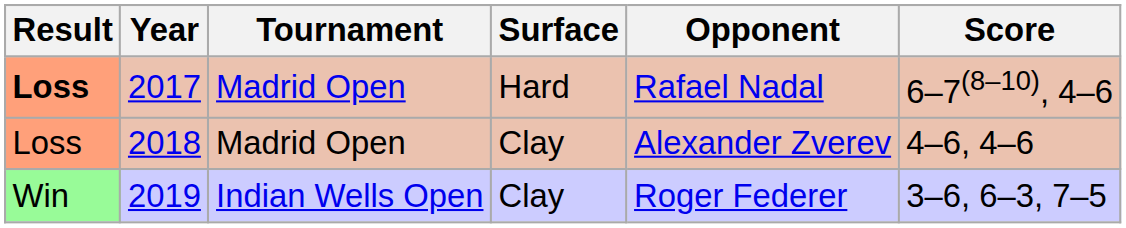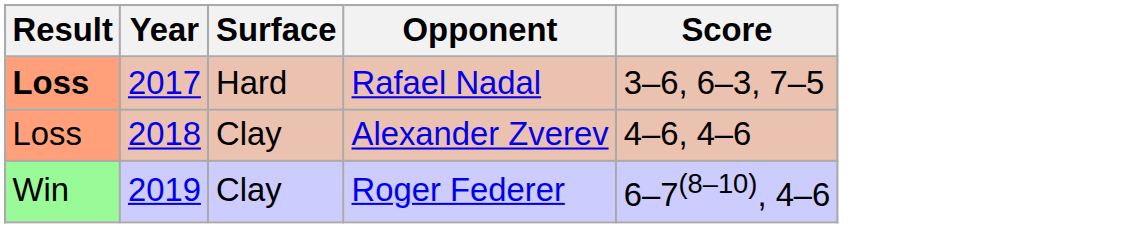- column: Tournament | Madrid Open | Madrid Open | Indian Wells Open
2017 | Score: 6–7(8–10), 4–6 -> 3–6, 6–3, 7–5
2019 | Score: 3–6, 6–3, 7–5 -> 6–7(8–10), 4–6
